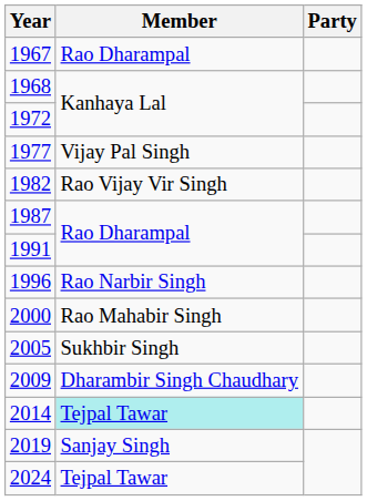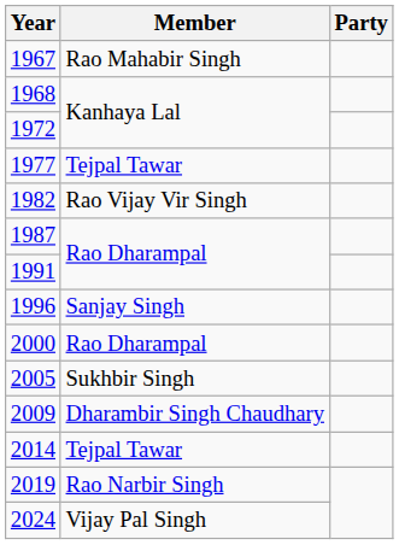1967 | Member: Rao Dharampal -> Rao Mahabir Singh
1977 | Member: Vijay Pal Singh -> Tejpal Tawar
1996 | Member: Rao Narbir Singh -> Sanjay Singh
2000 | Member: Rao Mahabir Singh -> Rao Dharampal
2014 | Member: paleturquoise background -> no background
2019 | Member: Sanjay Singh -> Rao Narbir Singh
2024 | Member: Tejpal Tawar -> Vijay Pal Singh
